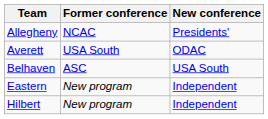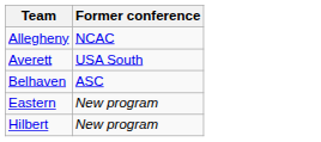- column: New conference | Presidents' | ODAC | USA South | Independent | Independent
